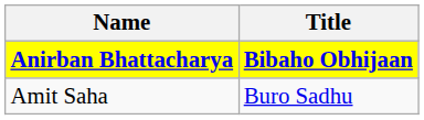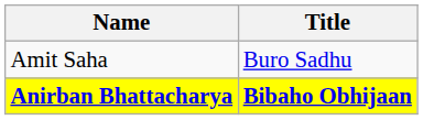rows swapped: Anirban Bhattacharya <-> Amit Saha
